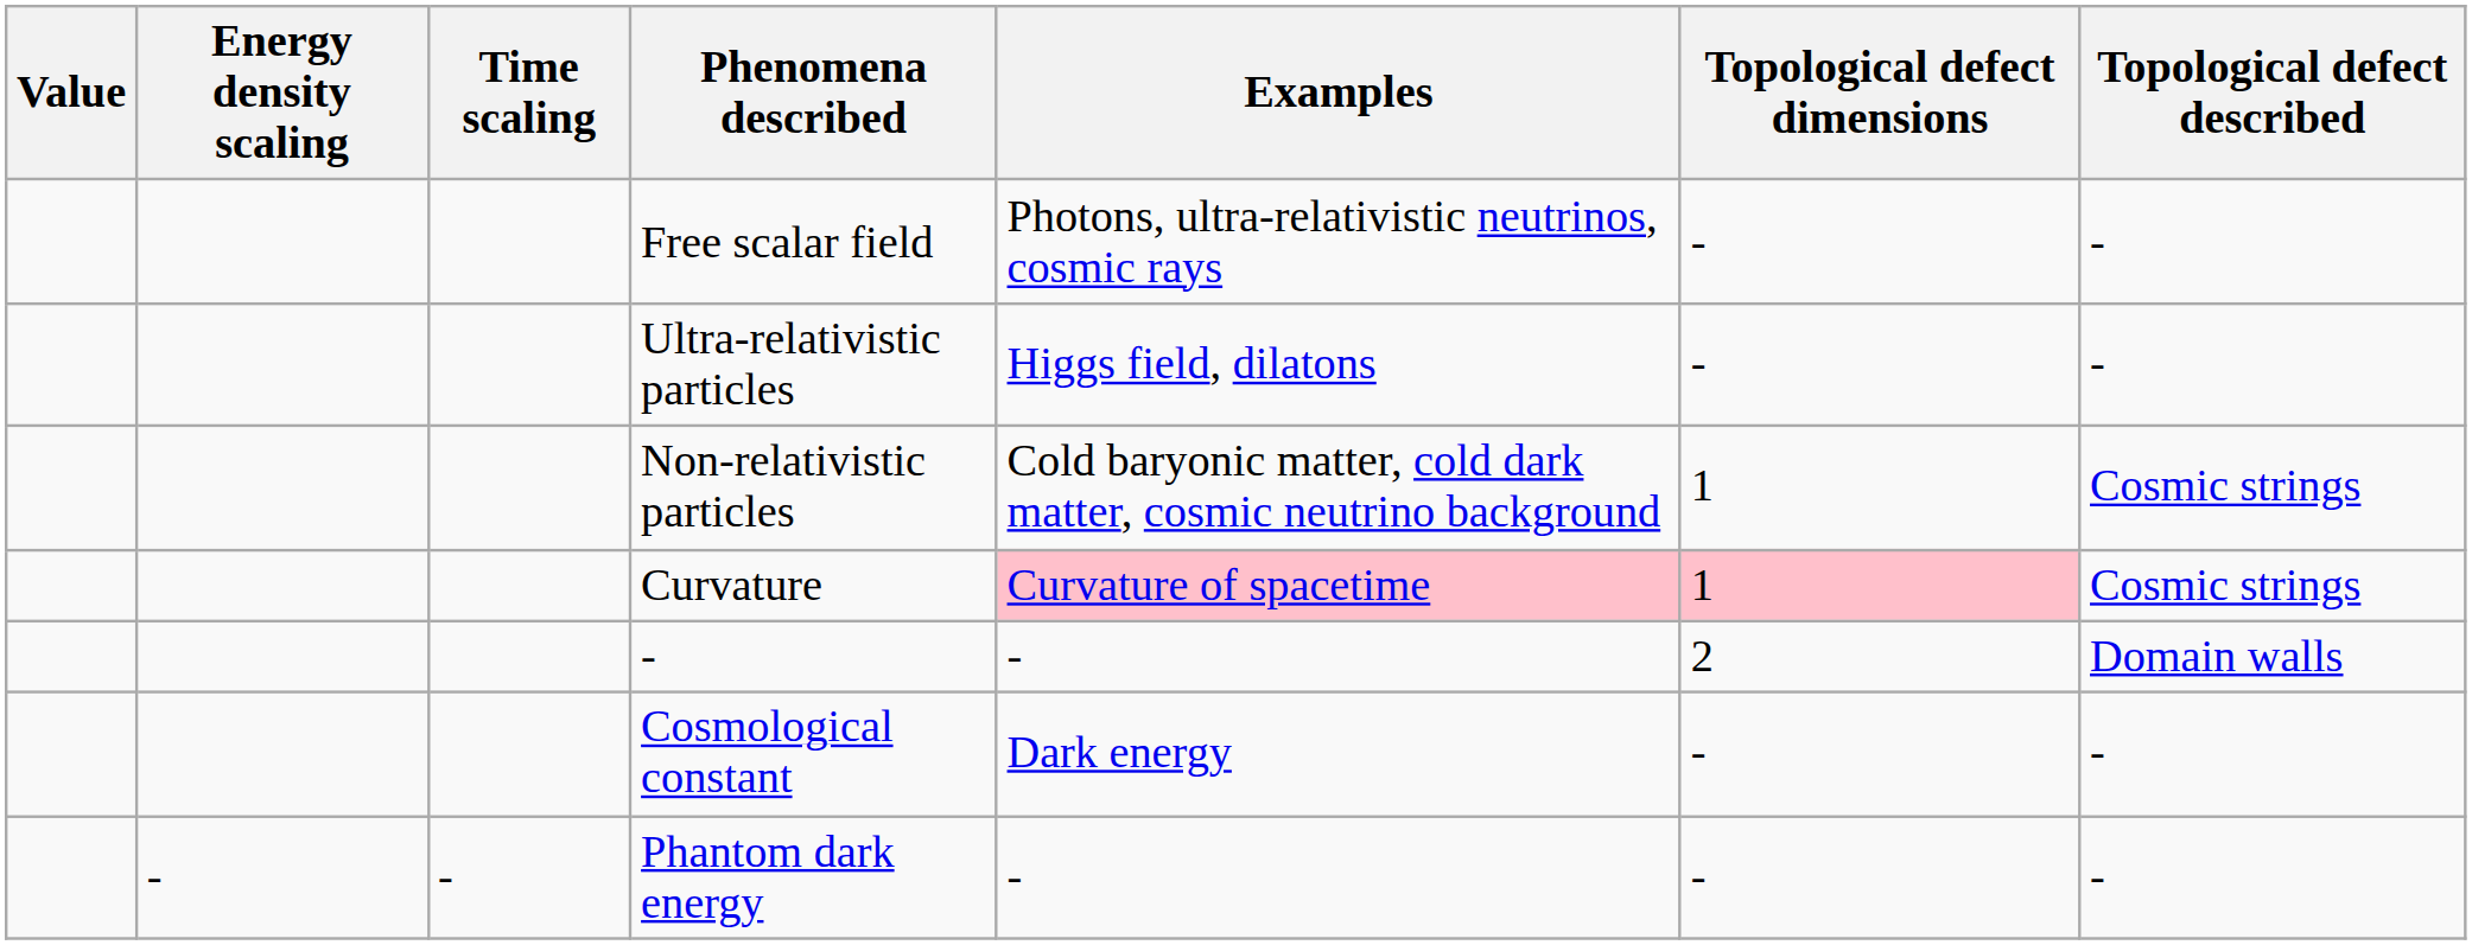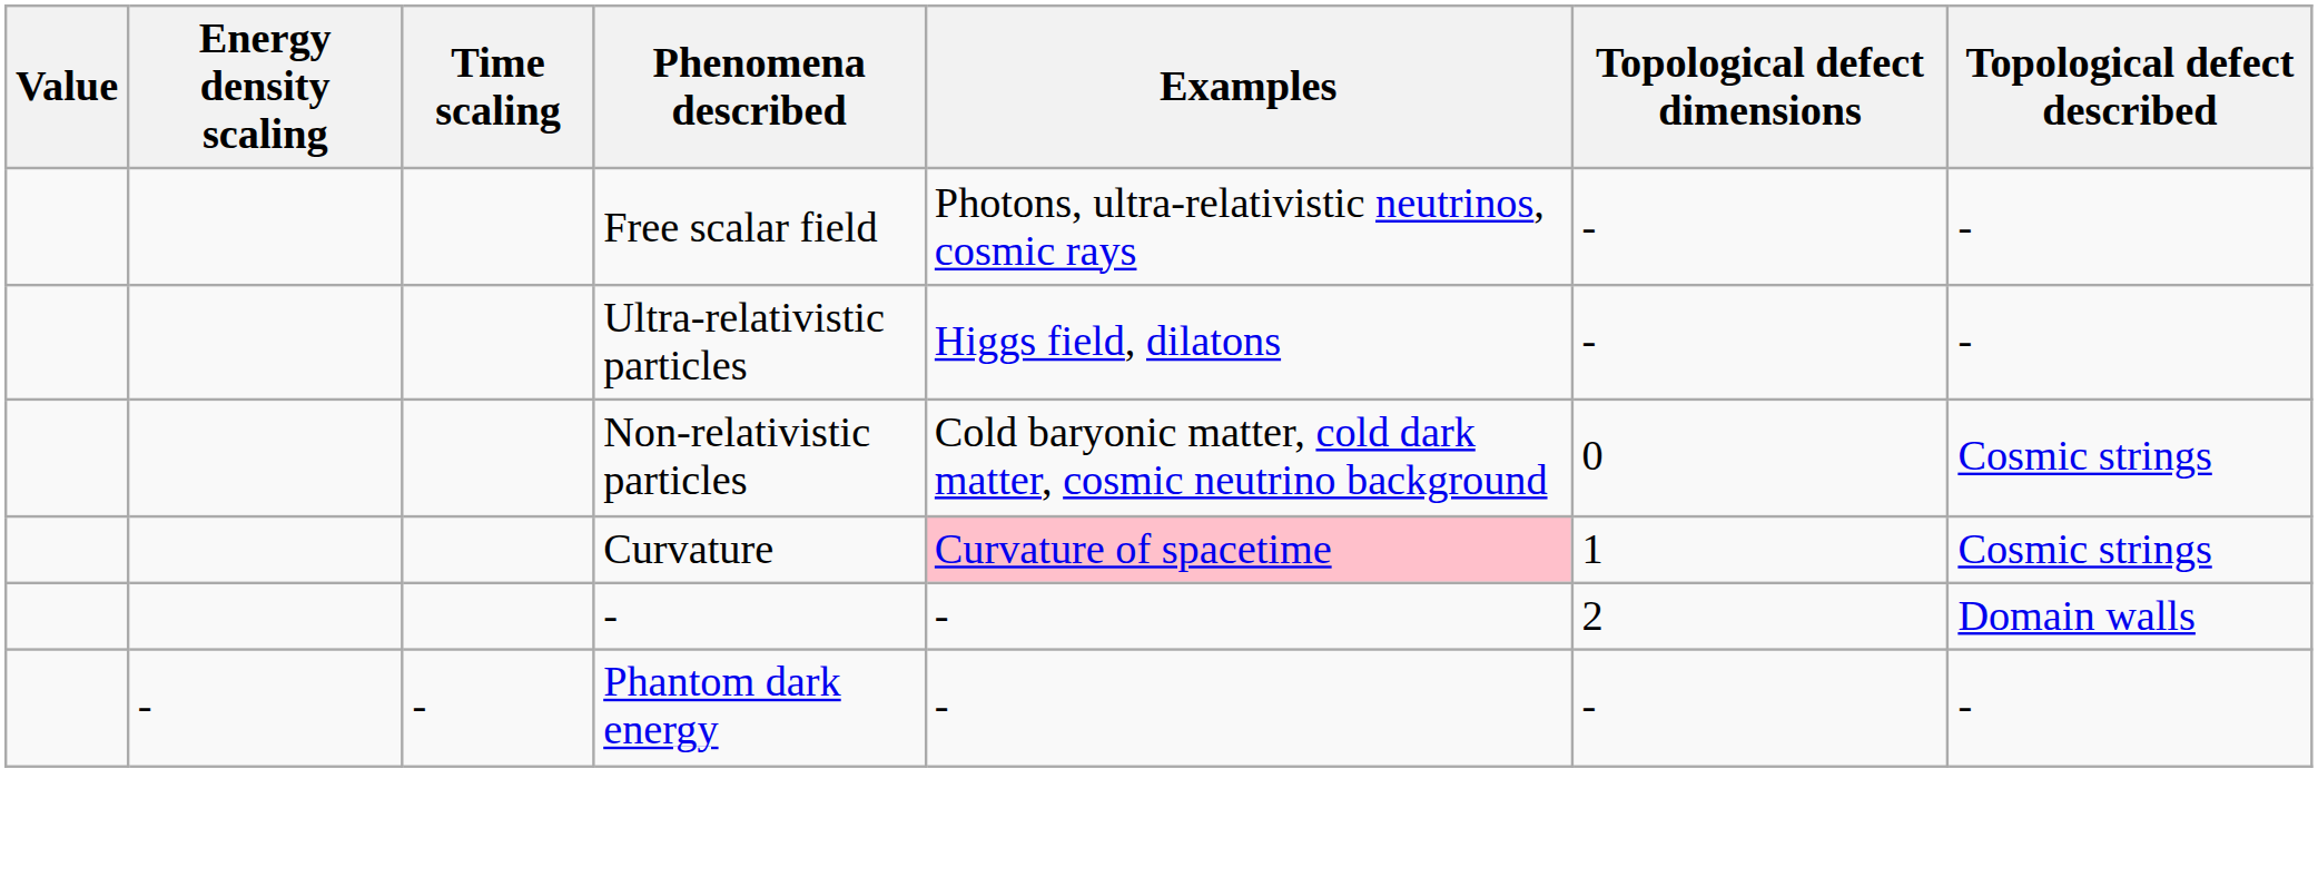Non-relativistic particles | Topological defect dimensions: 1 -> 0
Curvature | Topological defect dimensions: pink background -> no background
- row: Cosmological constant | Dark energy | - | -
